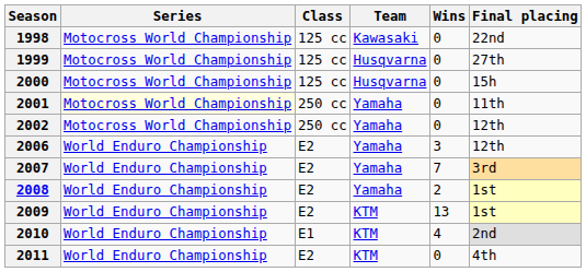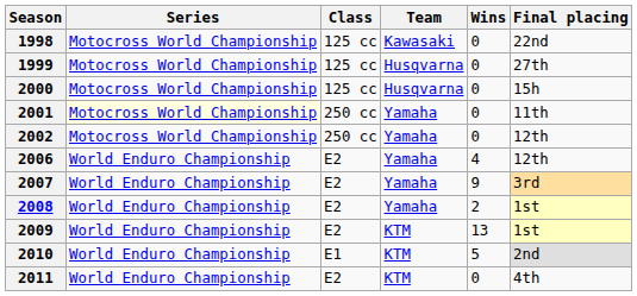2006 | Wins: 3 -> 4
2007 | Wins: 7 -> 9
2010 | Wins: 4 -> 5
